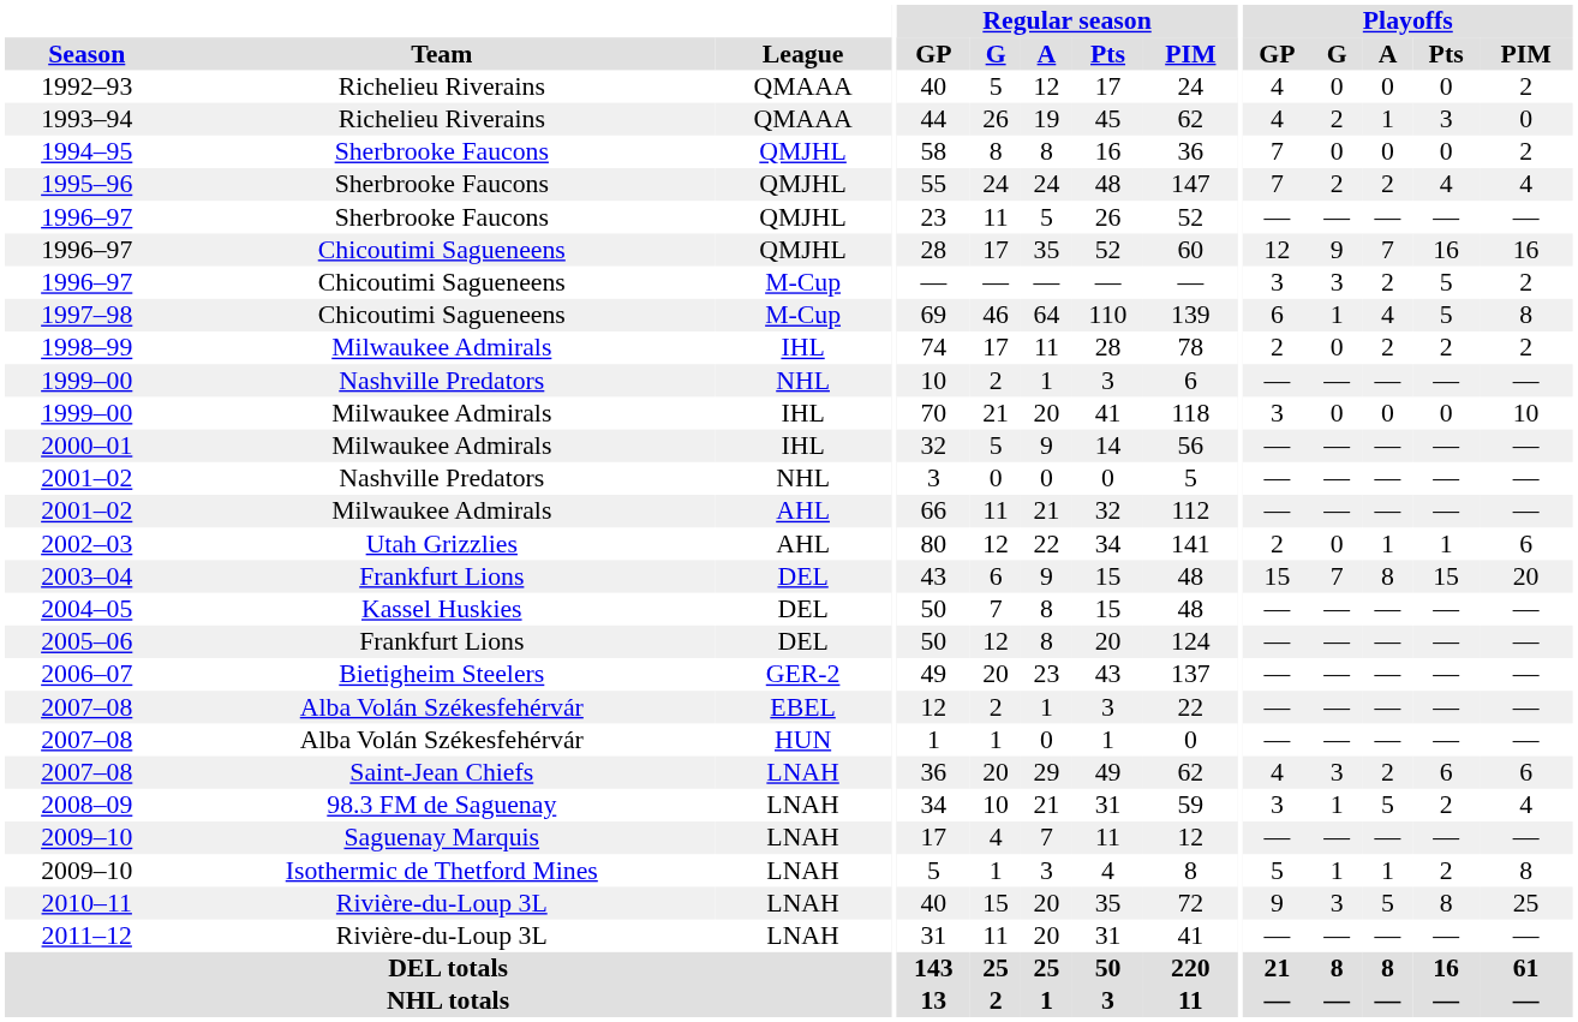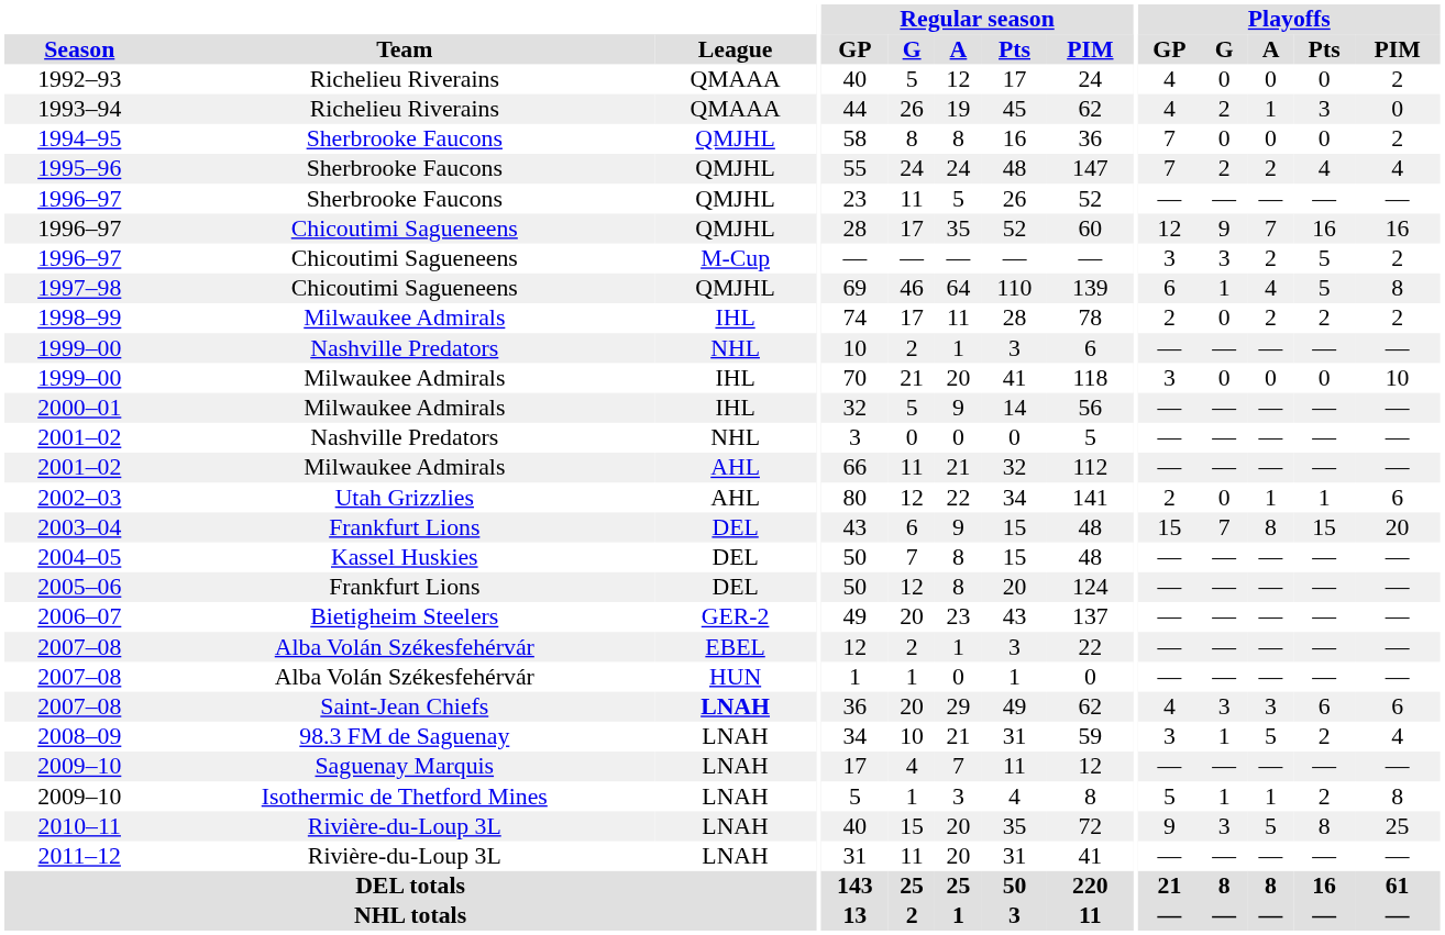1997–98 | League: M-Cup -> QMJHL
2007–08 / Saint-Jean Chiefs | League: normal -> bold
2007–08 / Saint-Jean Chiefs | Playoffs / A: 2 -> 3
